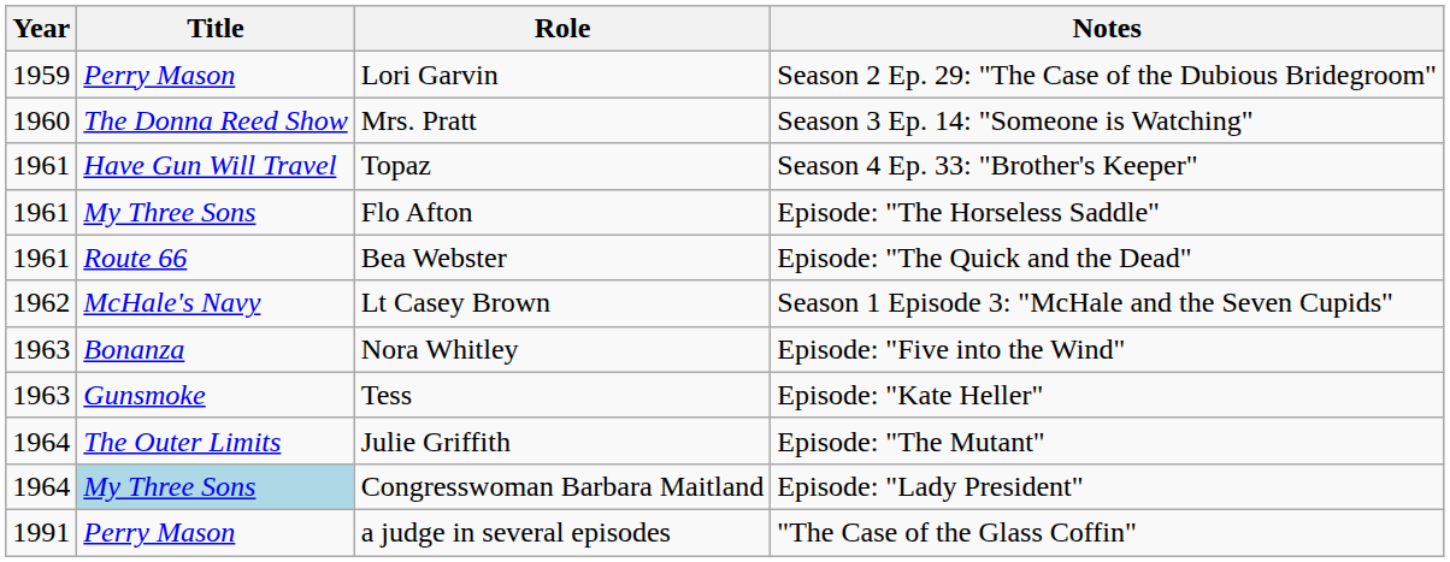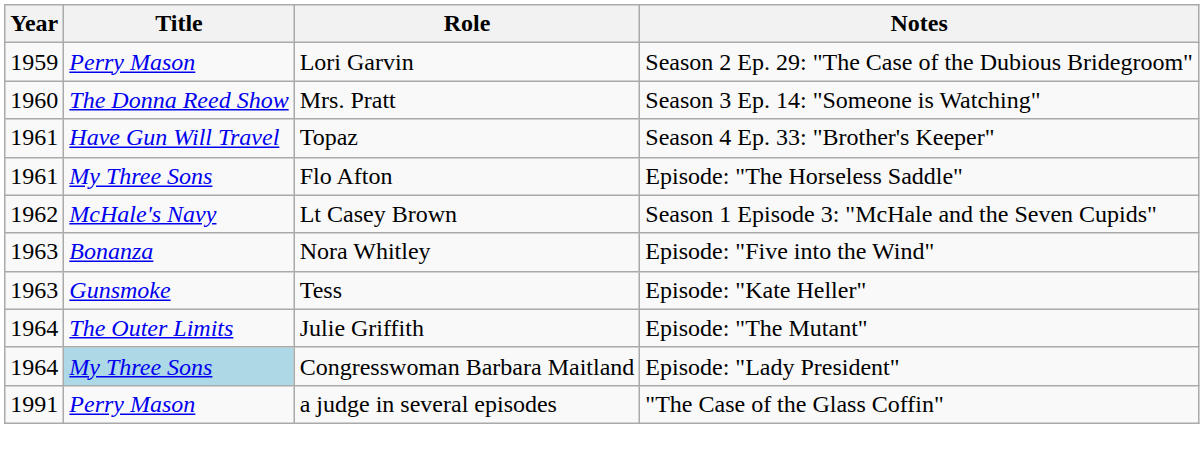- row: 1961 | Route 66 | Bea Webster | Episode: "The Quick and the Dead"
